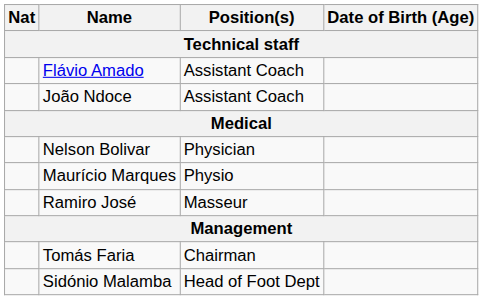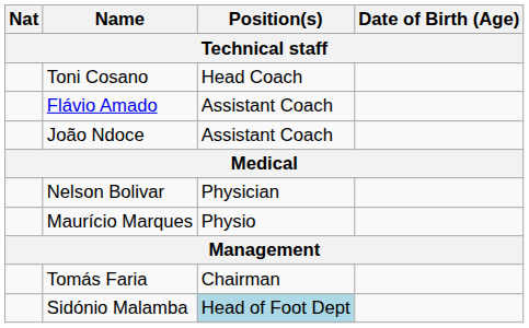+ row: Toni Cosano | Head Coach
- row: Ramiro José | Masseur
Sidónio Malamba | Position(s): no background -> lightblue background
